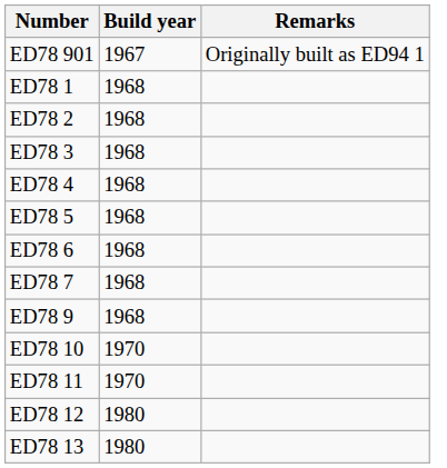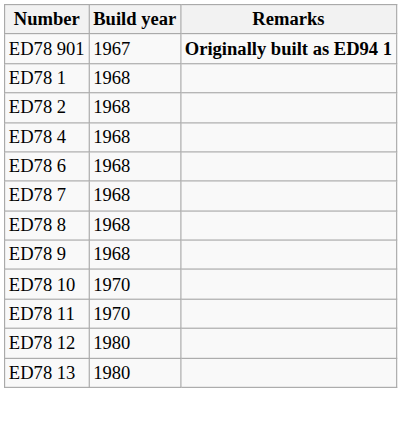ED78 901 | Remarks: normal -> bold
- row: ED78 3 | 1968
- row: ED78 5 | 1968
+ row: ED78 8 | 1968
